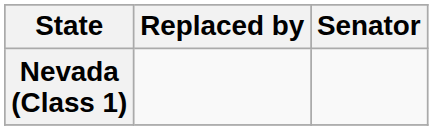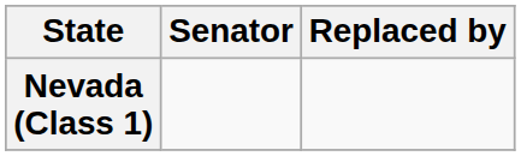columns swapped: Senator <-> Replaced by
